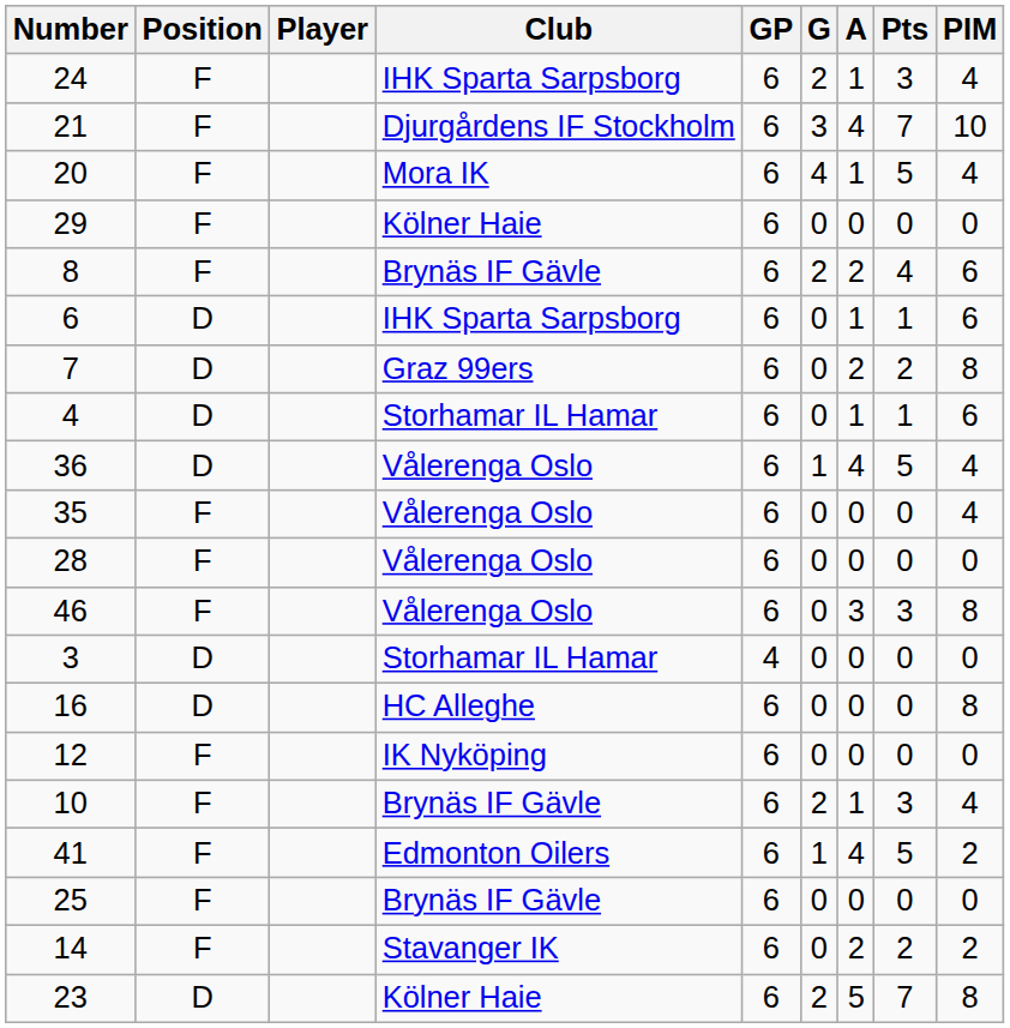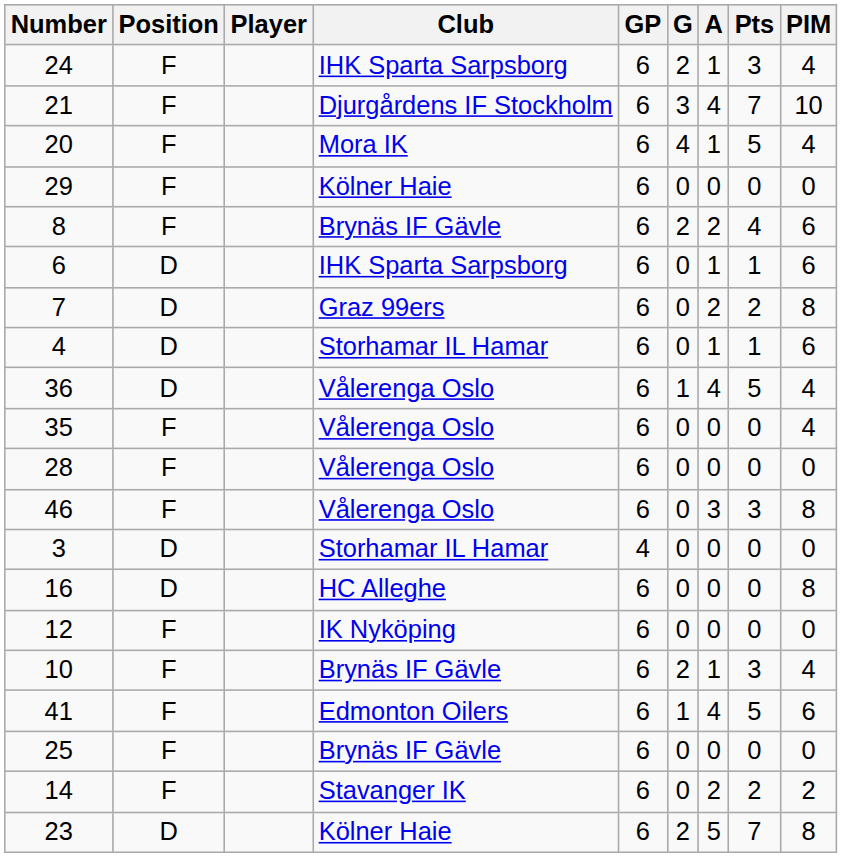41 | PIM: 2 -> 6
